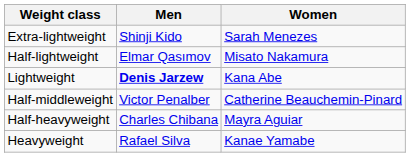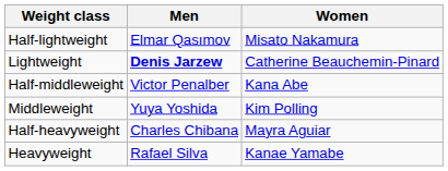- row: Extra-lightweight | Shinji Kido | Sarah Menezes
Lightweight | Women: Kana Abe -> Catherine Beauchemin-Pinard
Half-middleweight | Women: Catherine Beauchemin-Pinard -> Kana Abe
+ row: Middleweight | Yuya Yoshida | Kim Polling
